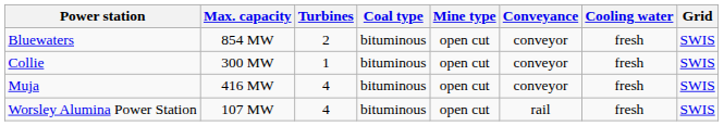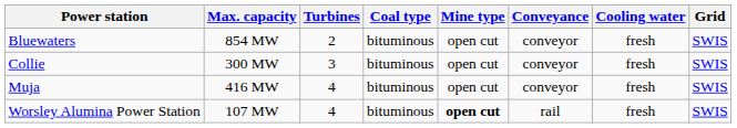Collie | Turbines: 1 -> 3
Worsley Alumina Power Station | Mine type: normal -> bold
